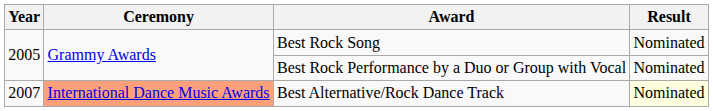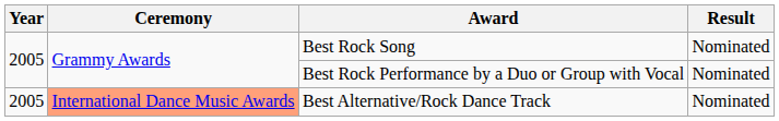Best Alternative/Rock Dance Track | Year: 2007 -> 2005
Best Alternative/Rock Dance Track | Result: lightyellow background -> no background
